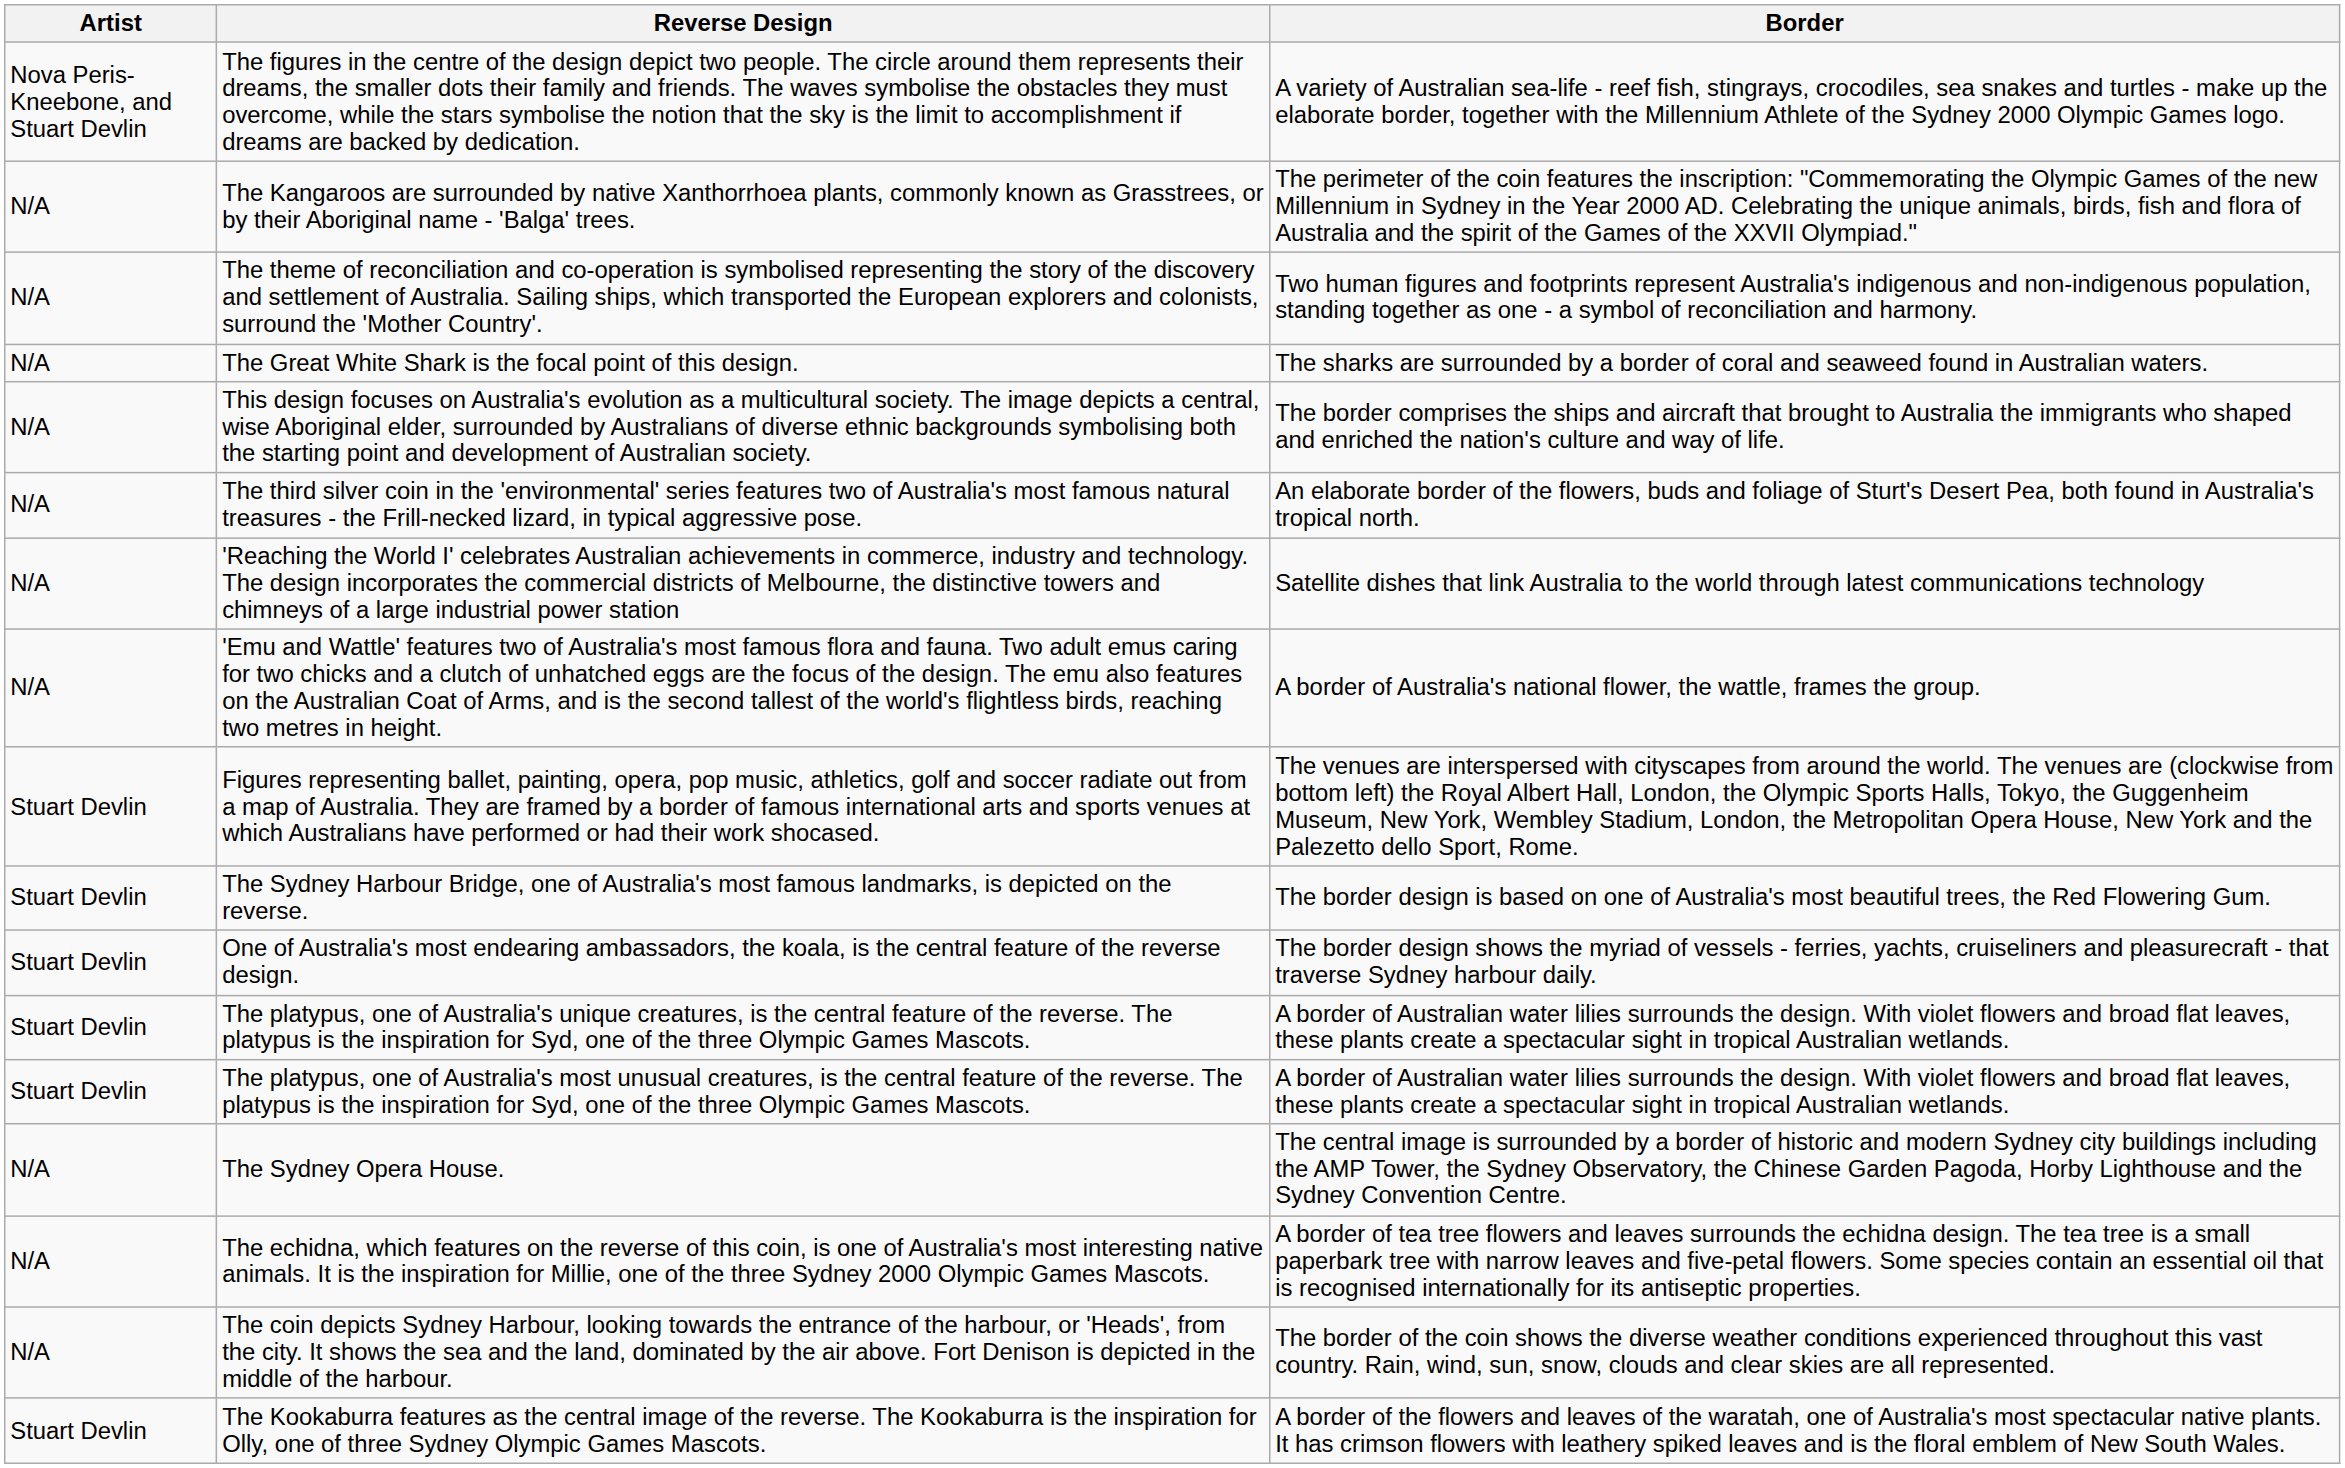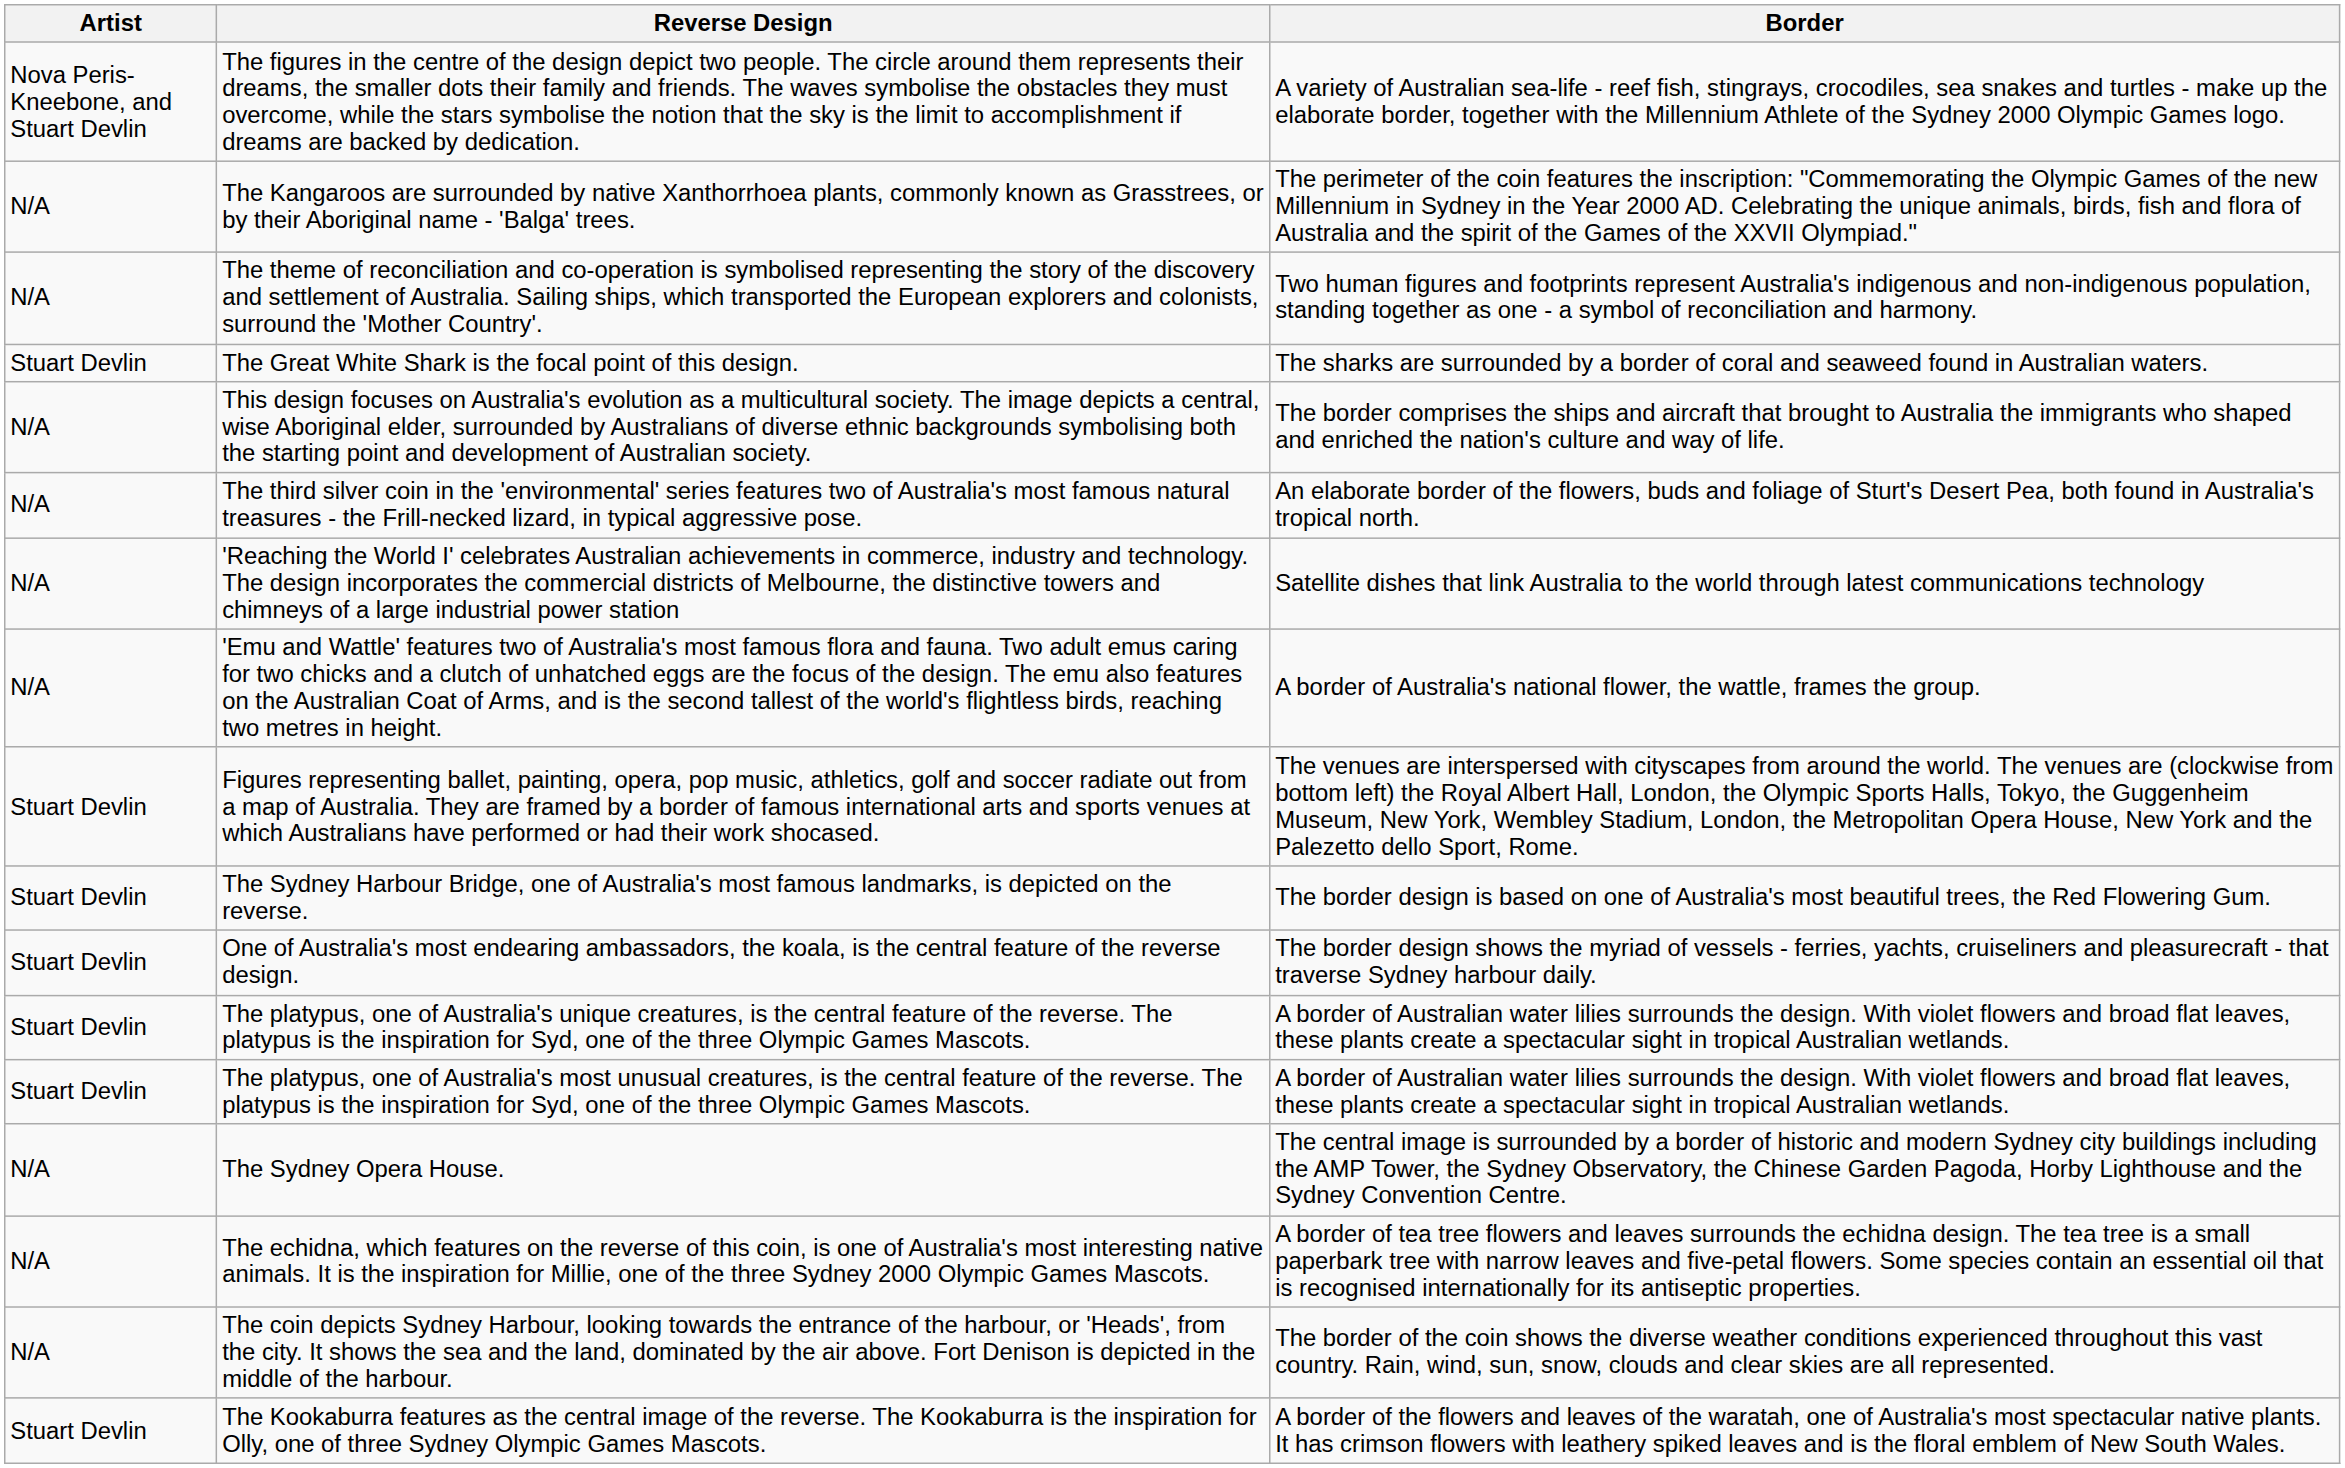The Great White Shark is the focal point of this design. | Artist: N/A -> Stuart Devlin
